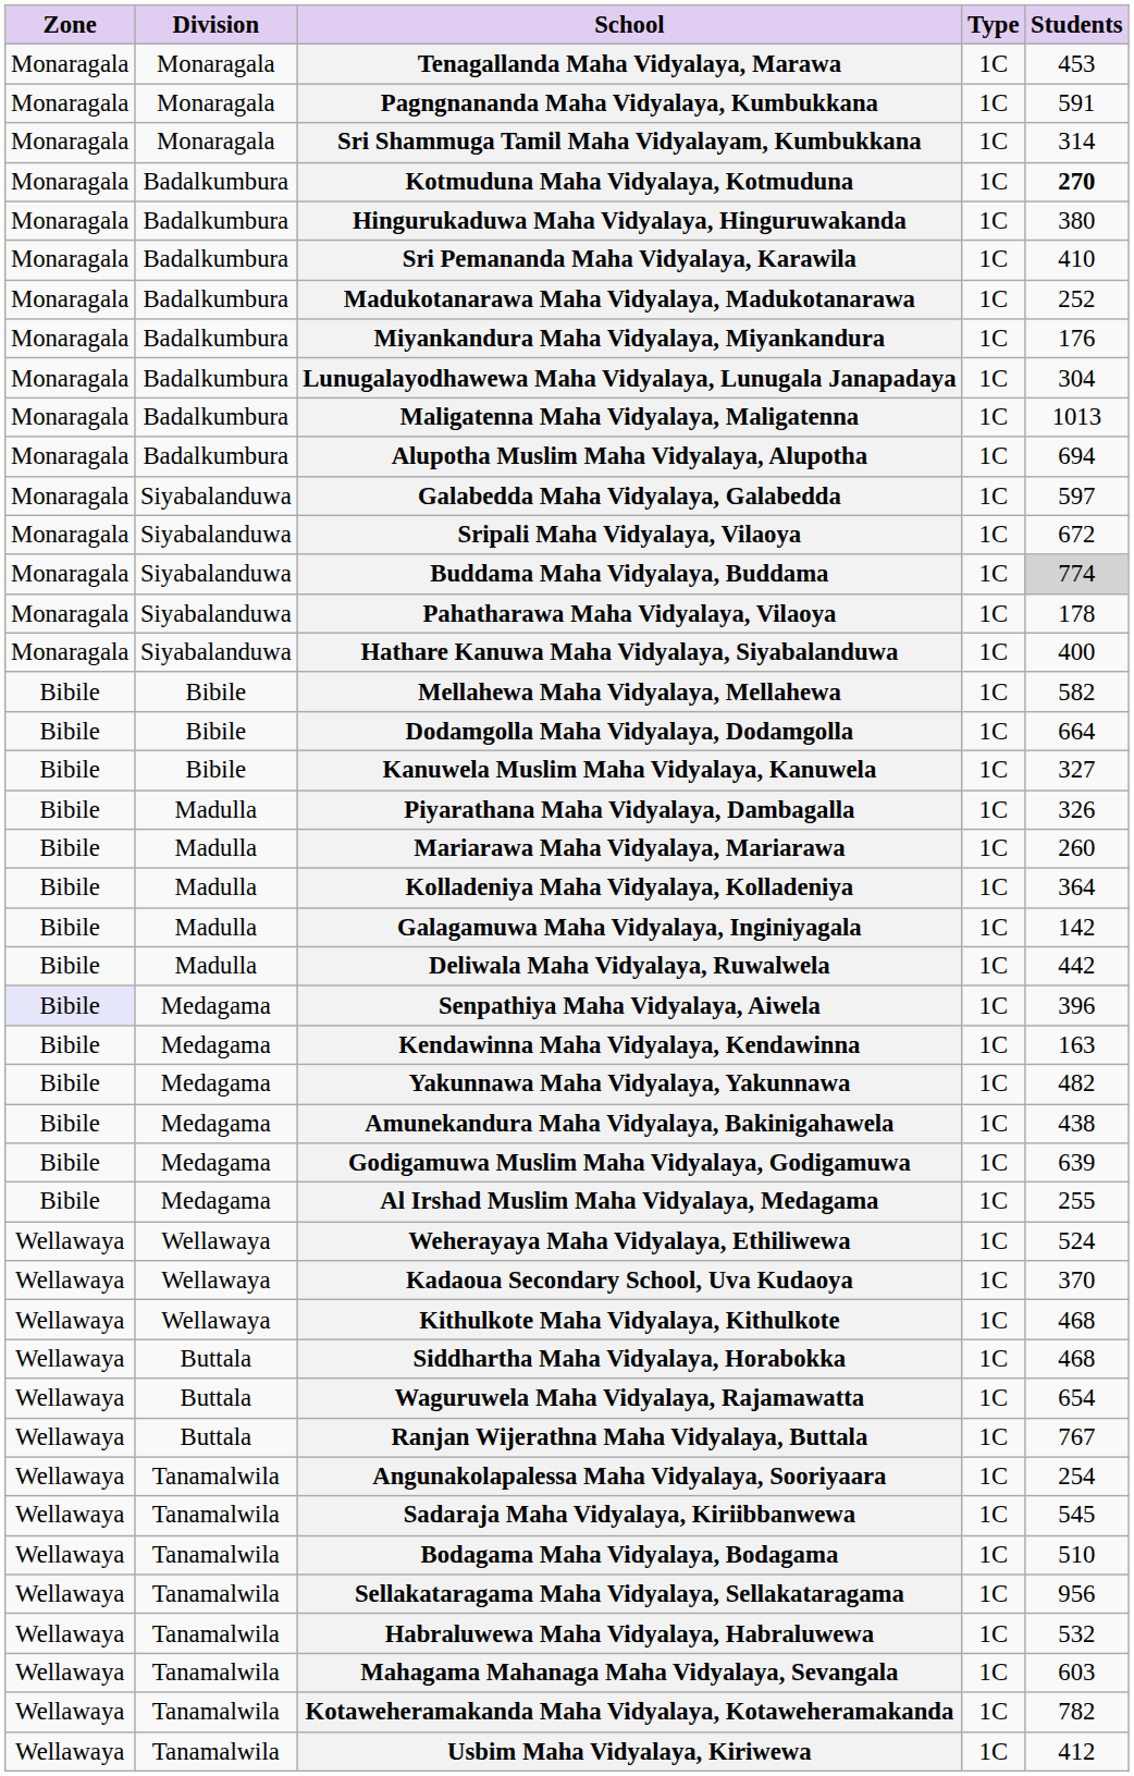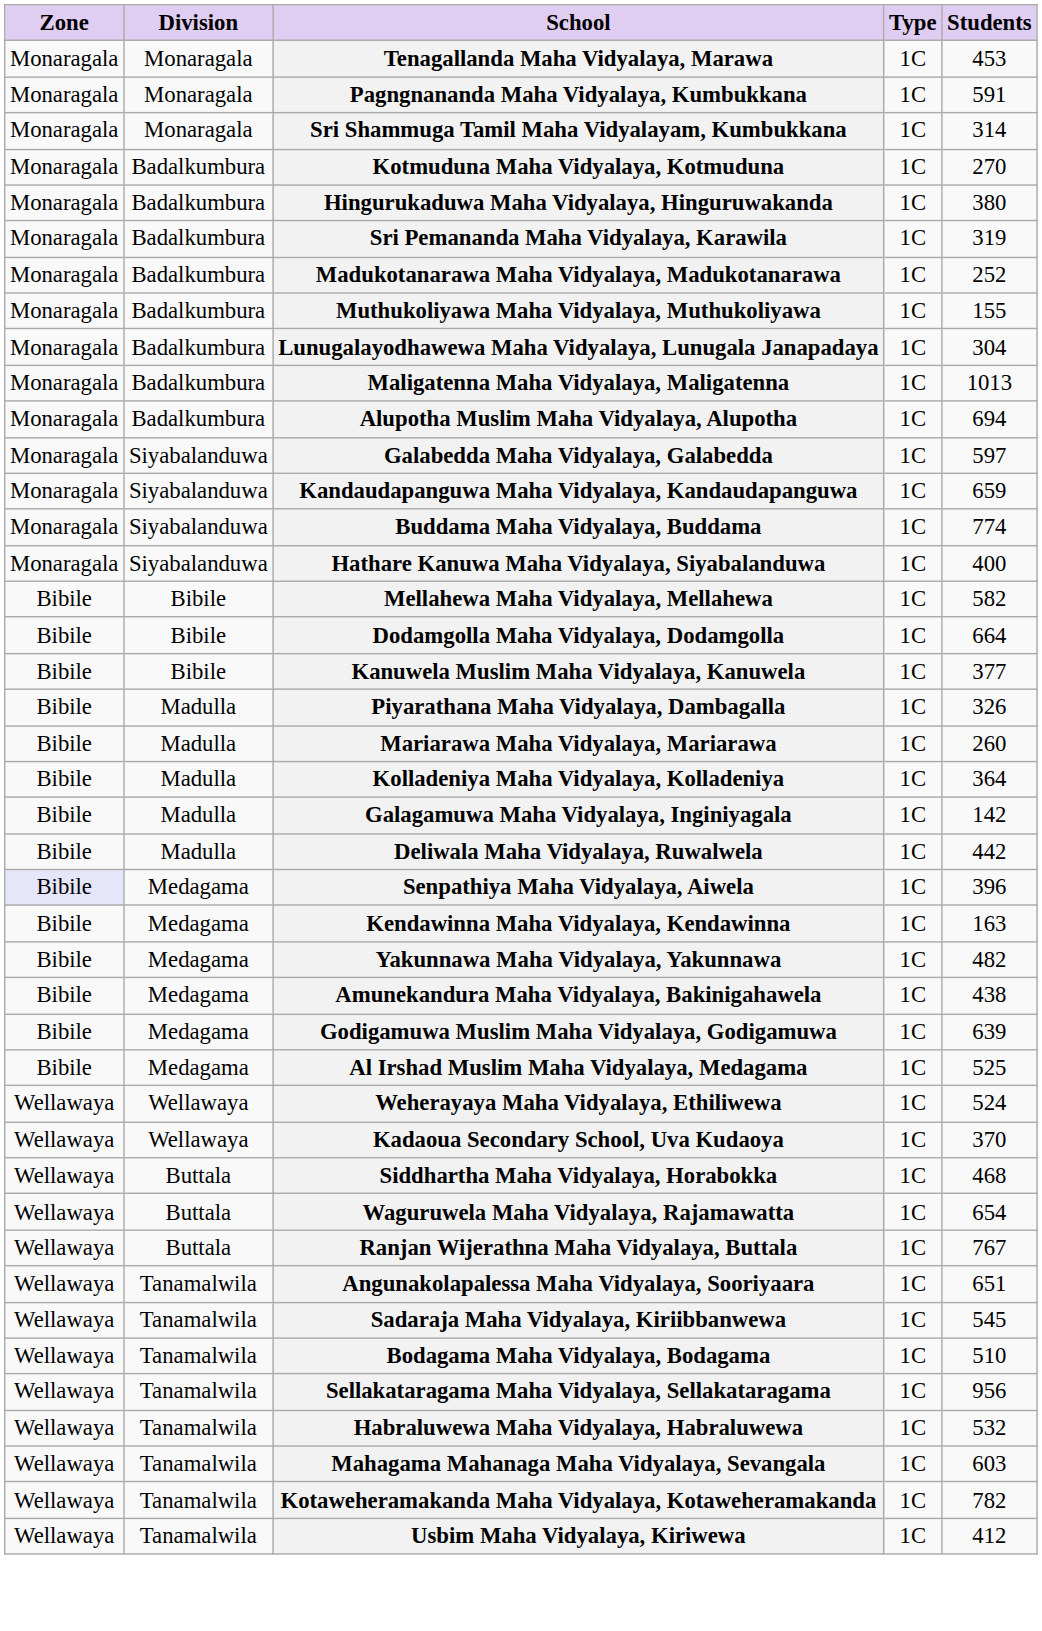Kotmuduna Maha Vidyalaya, Kotmuduna | Students: bold -> normal
Sri Pemananda Maha Vidyalaya, Karawila | Students: 410 -> 319
- row: Monaragala | Badalkumbura | Miyankandura Maha Vidyalaya, Miyankandura | 1C | 176
+ row: Monaragala | Badalkumbura | Muthukoliyawa Maha Vidyalaya, Muthukoliyawa | 1C | 155
- row: Monaragala | Siyabalanduwa | Sripali Maha Vidyalaya, Vilaoya | 1C | 672
+ row: Monaragala | Siyabalanduwa | Kandaudapanguwa Maha Vidyalaya, Kandaudapanguwa | 1C | 659
Buddama Maha Vidyalaya, Buddama | Students: lightgrey background -> no background
- row: Monaragala | Siyabalanduwa | Pahatharawa Maha Vidyalaya, Vilaoya | 1C | 178
Kanuwela Muslim Maha Vidyalaya, Kanuwela | Students: 327 -> 377
Al Irshad Muslim Maha Vidyalaya, Medagama | Students: 255 -> 525
- row: Wellawaya | Wellawaya | Kithulkote Maha Vidyalaya, Kithulkote | 1C | 468
Angunakolapalessa Maha Vidyalaya, Sooriyaara | Students: 254 -> 651
